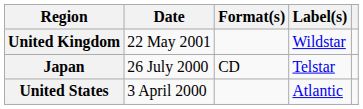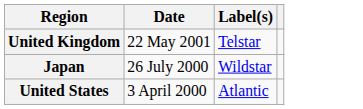- column: Format(s) | CD
United Kingdom | Label(s): Wildstar -> Telstar
Japan | Label(s): Telstar -> Wildstar
